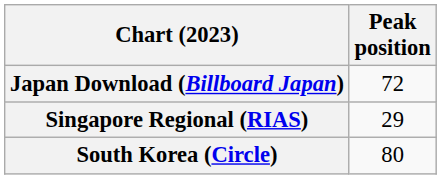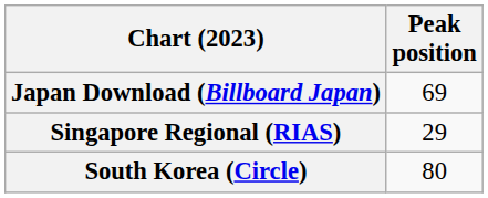Japan Download (Billboard Japan) | Peak position: 72 -> 69
